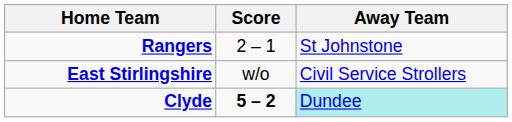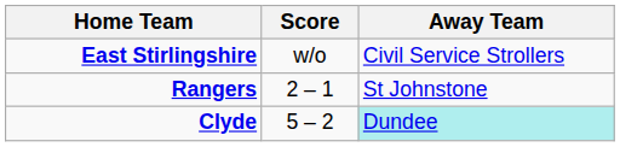rows swapped: East Stirlingshire <-> Rangers
Clyde | Score: bold -> normal
